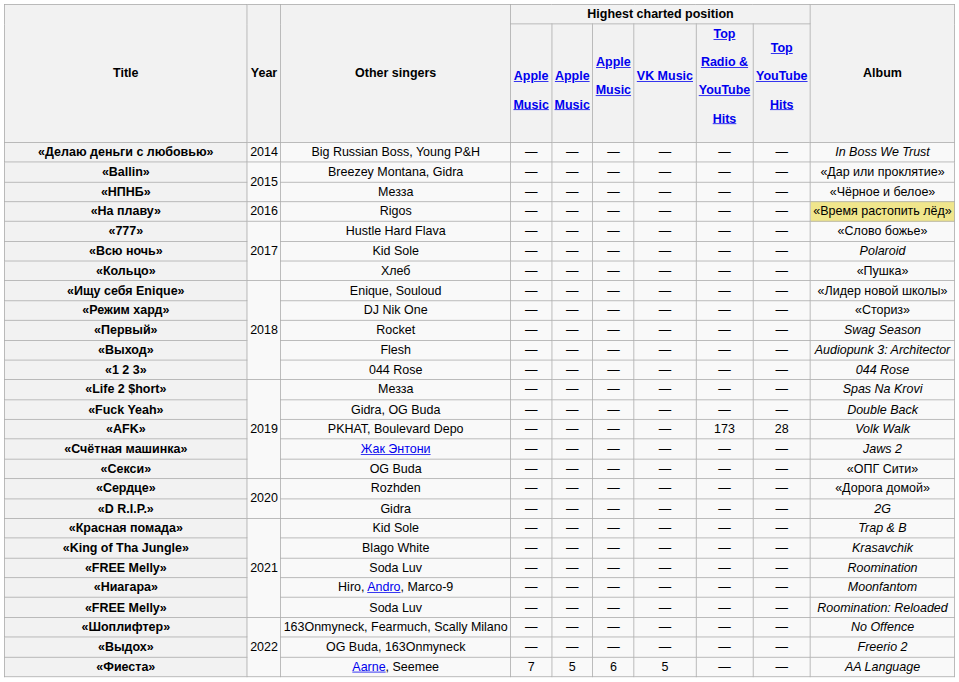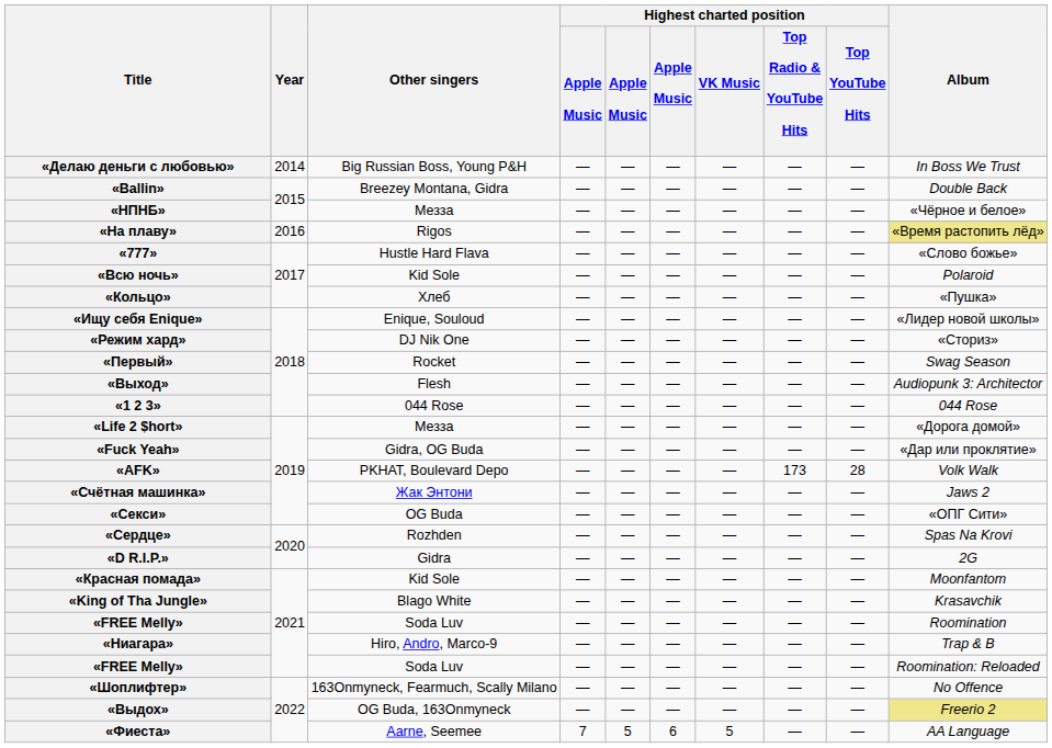«Ballin» | Album: «Дар или проклятие» -> Double Back
«Life 2 $hort» | Album: Spas Na Krovi -> «Дорога домой»
«Fuck Yeah» | Album: Double Back -> «Дар или проклятие»
«Сердце» | Album: «Дорога домой» -> Spas Na Krovi
«Красная помада» | Album: Trap & B -> Moonfantom
«Ниагара» | Album: Moonfantom -> Trap & B
«Выдох» | Album: no background -> khaki background
